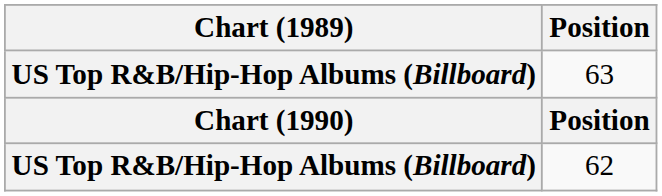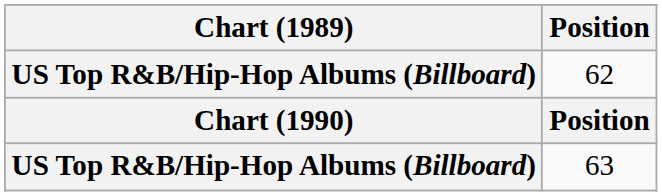rows swapped: 62 <-> 63
